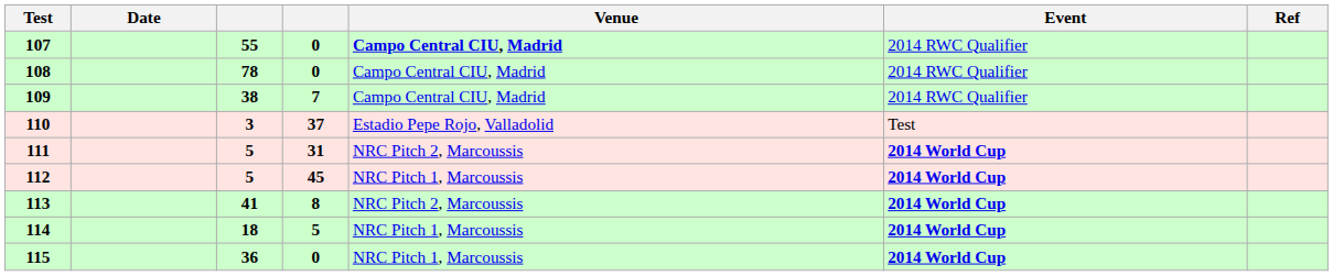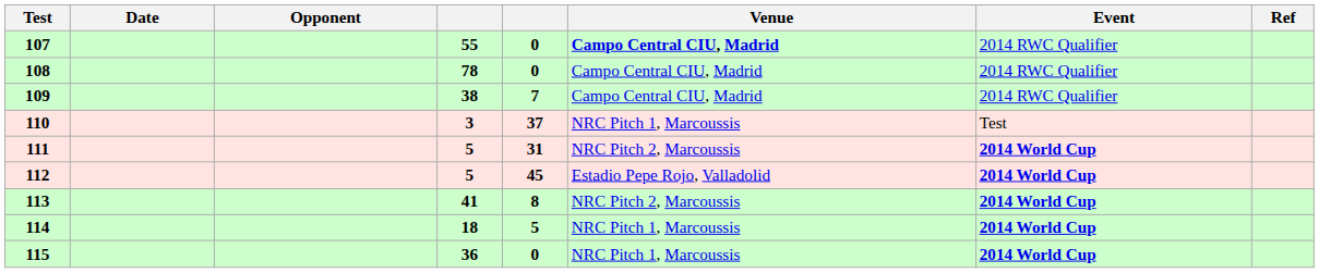+ column: Opponent
110 | Venue: Estadio Pepe Rojo, Valladolid -> NRC Pitch 1, Marcoussis
112 | Venue: NRC Pitch 1, Marcoussis -> Estadio Pepe Rojo, Valladolid
